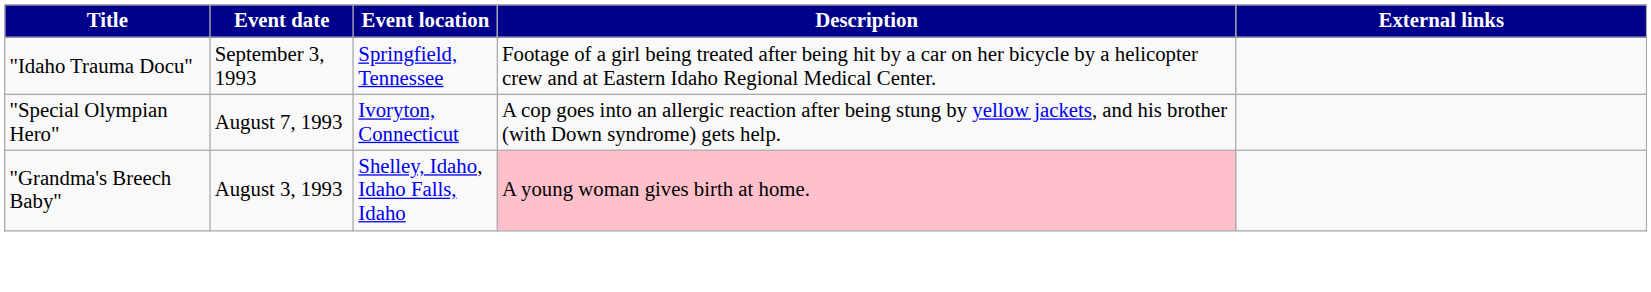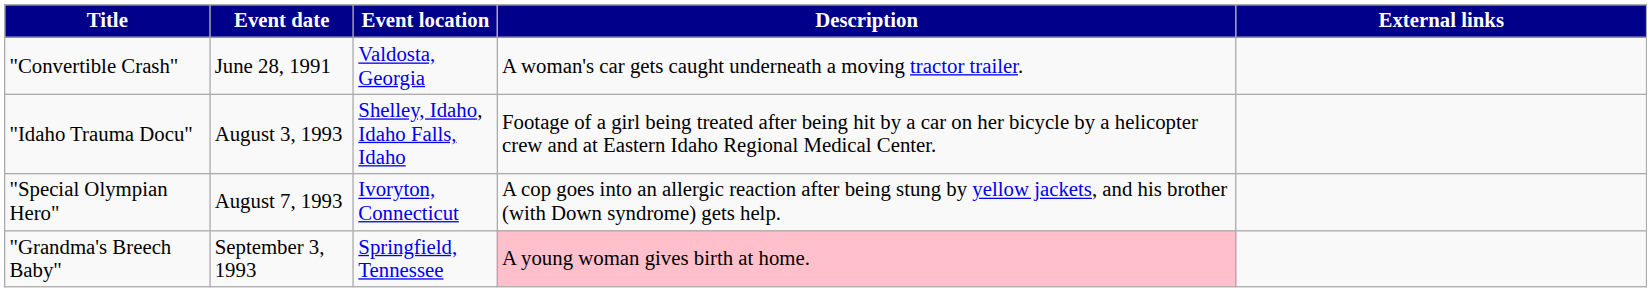+ row: "Convertible Crash" | June 28, 1991 | Valdosta, Georgia | A woman's car gets caught underneath a moving tractor trailer.
"Idaho Trauma Docu" | Event date: September 3, 1993 -> August 3, 1993
"Idaho Trauma Docu" | Event location: Springfield, Tennessee -> Shelley, Idaho, Idaho Falls, Idaho
"Grandma's Breech Baby" | Event date: August 3, 1993 -> September 3, 1993
"Grandma's Breech Baby" | Event location: Shelley, Idaho, Idaho Falls, Idaho -> Springfield, Tennessee
